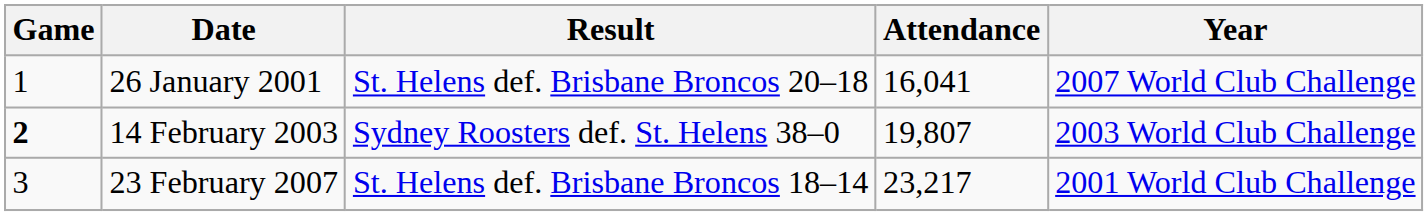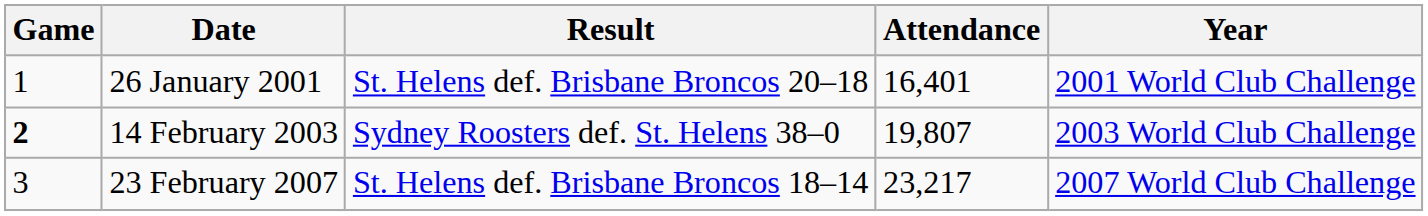26 January 2001 | Attendance: 16,041 -> 16,401
26 January 2001 | Year: 2007 World Club Challenge -> 2001 World Club Challenge
23 February 2007 | Year: 2001 World Club Challenge -> 2007 World Club Challenge
